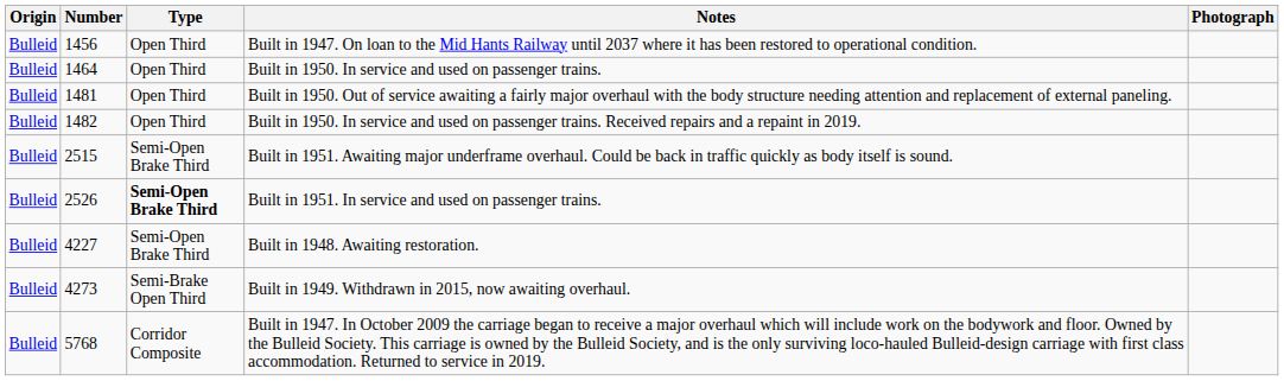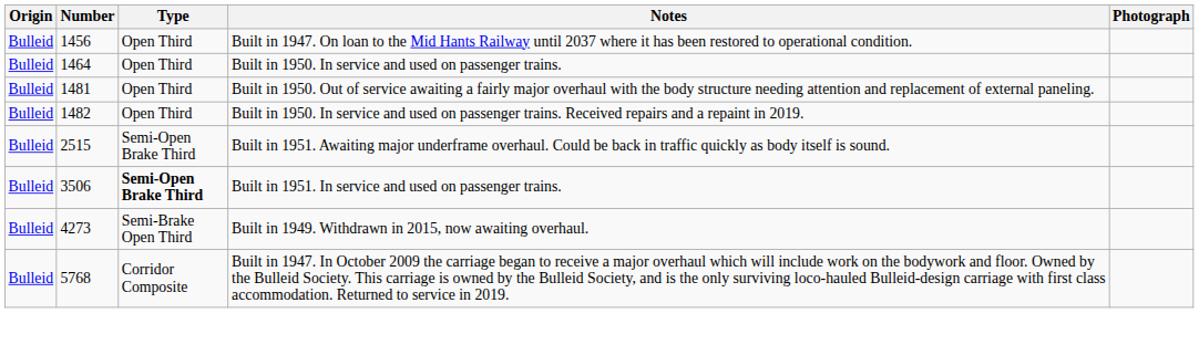Built in 1951. In service and used on passenger trains. | Number: 2526 -> 3506
- row: Bulleid | 4227 | Semi-Open Brake Third | Built in 1948. Awaiting restoration.
